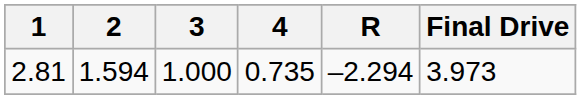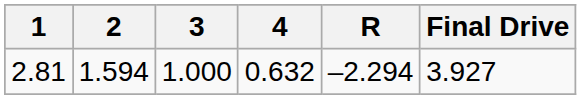2.81 | 4: 0.735 -> 0.632
2.81 | Final Drive: 3.973 -> 3.927
